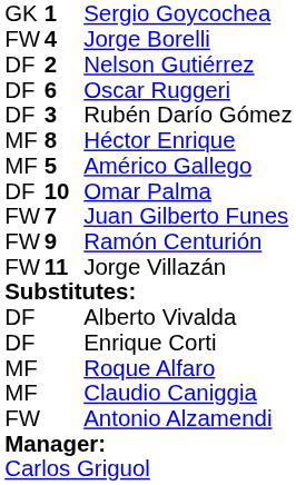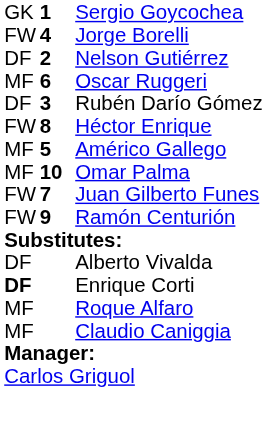Oscar Ruggeri | column 1: DF -> MF
Héctor Enrique | column 1: MF -> FW
Omar Palma | column 1: DF -> MF
- row: FW | 11 | Jorge Villazán
Enrique Corti | column 1: normal -> bold
- row: FW | Antonio Alzamendi
